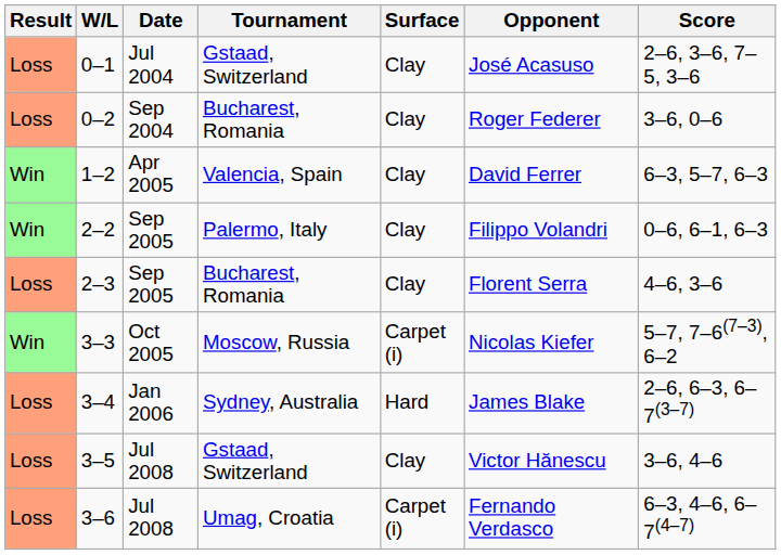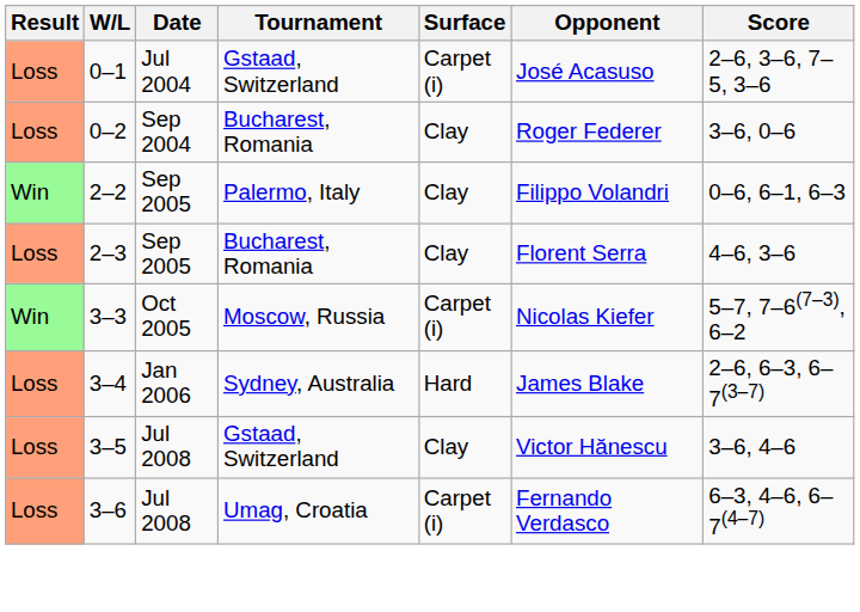0–1 | Surface: Clay -> Carpet (i)
- row: Win | 1–2 | Apr 2005 | Valencia, Spain | Clay | David Ferrer | 6–3, 5–7, 6–3
